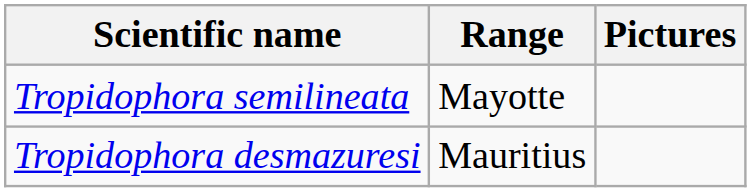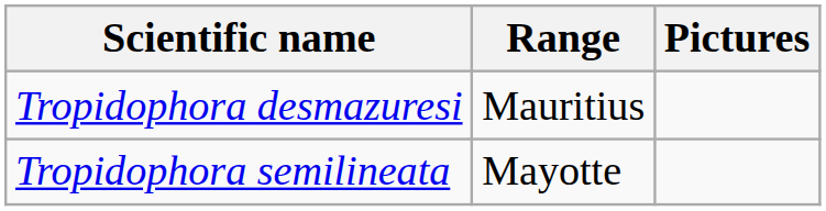rows swapped: Tropidophora desmazuresi <-> Tropidophora semilineata
